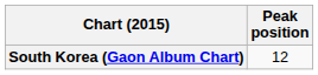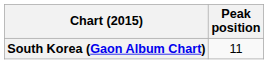South Korea (Gaon Album Chart) | Peak position: 12 -> 11
